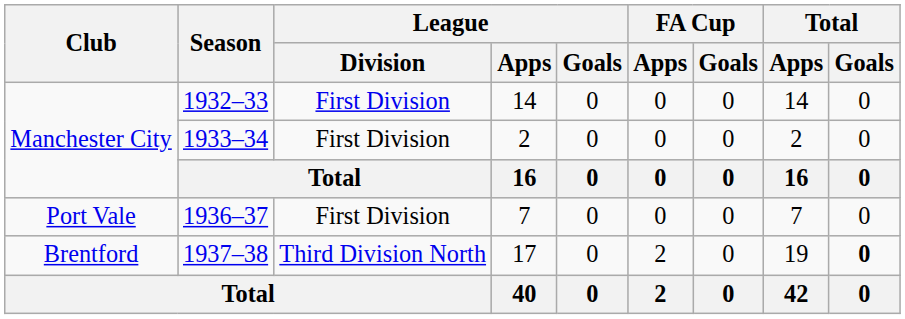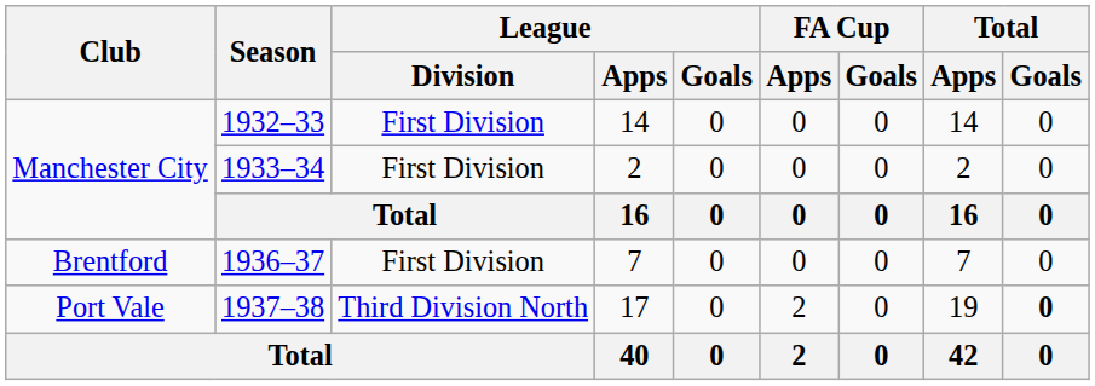1936–37 | Club: Port Vale -> Brentford
1937–38 | Club: Brentford -> Port Vale
